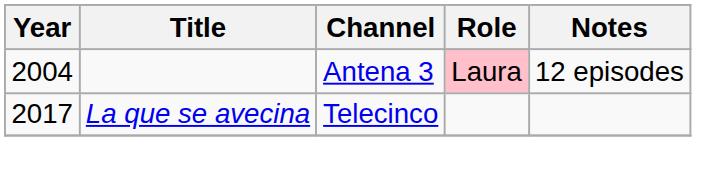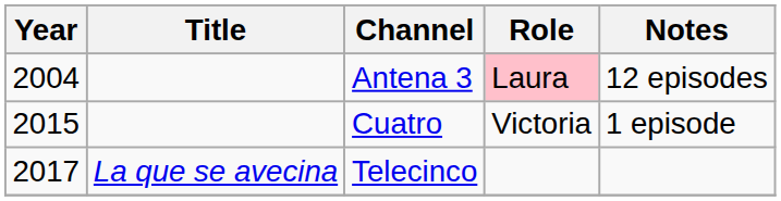+ row: 2015 | Cuatro | Victoria | 1 episode
